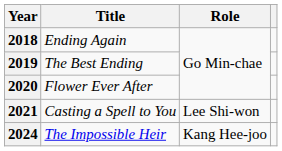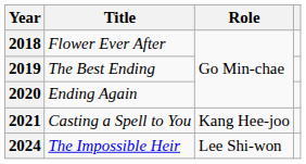2018 | Title: Ending Again -> Flower Ever After
2020 | Title: Flower Ever After -> Ending Again
2021 | Role: Lee Shi-won -> Kang Hee-joo
2024 | Role: Kang Hee-joo -> Lee Shi-won
